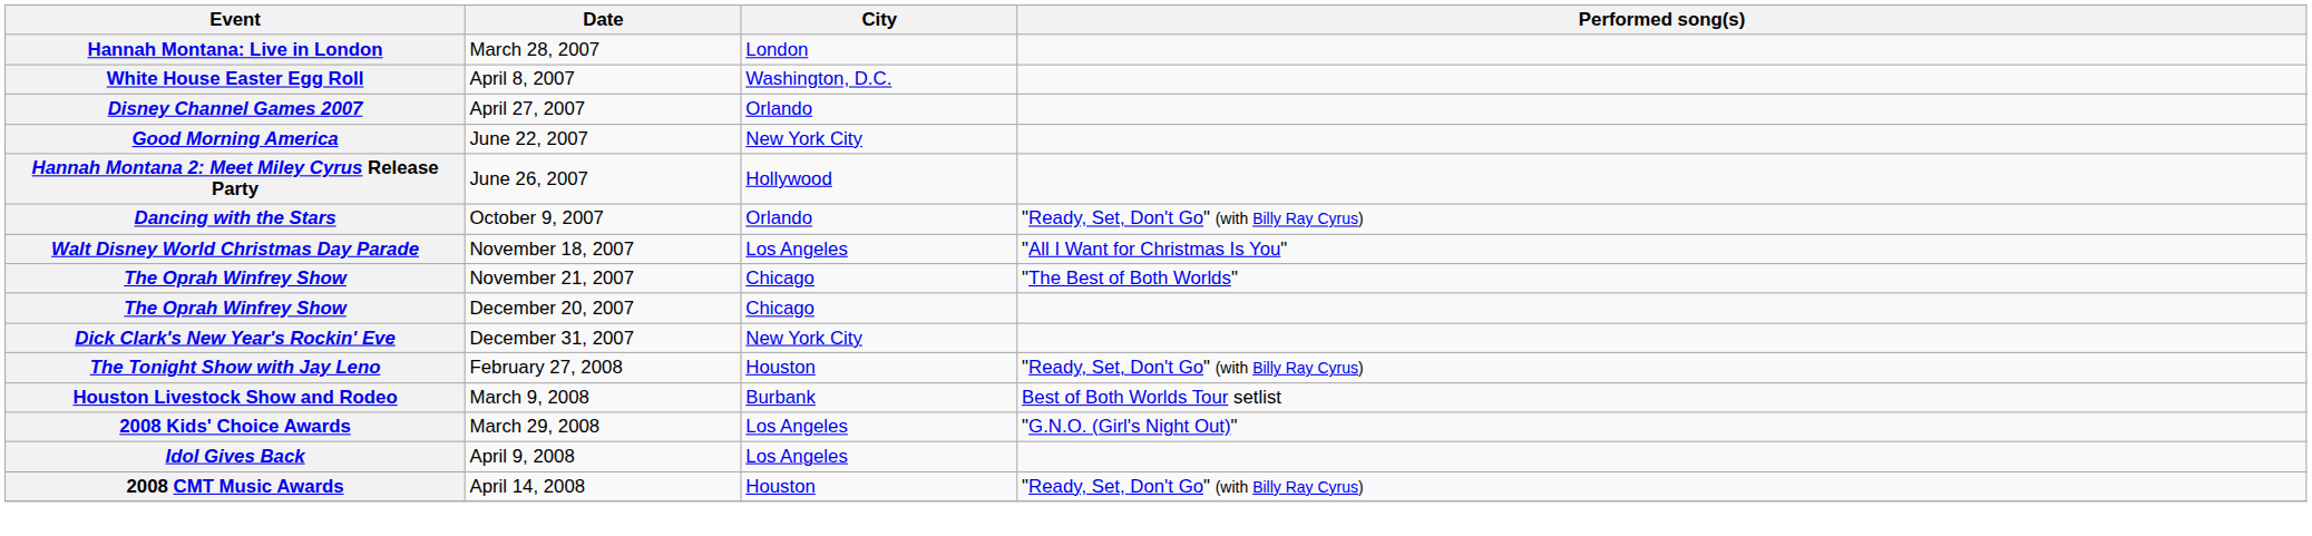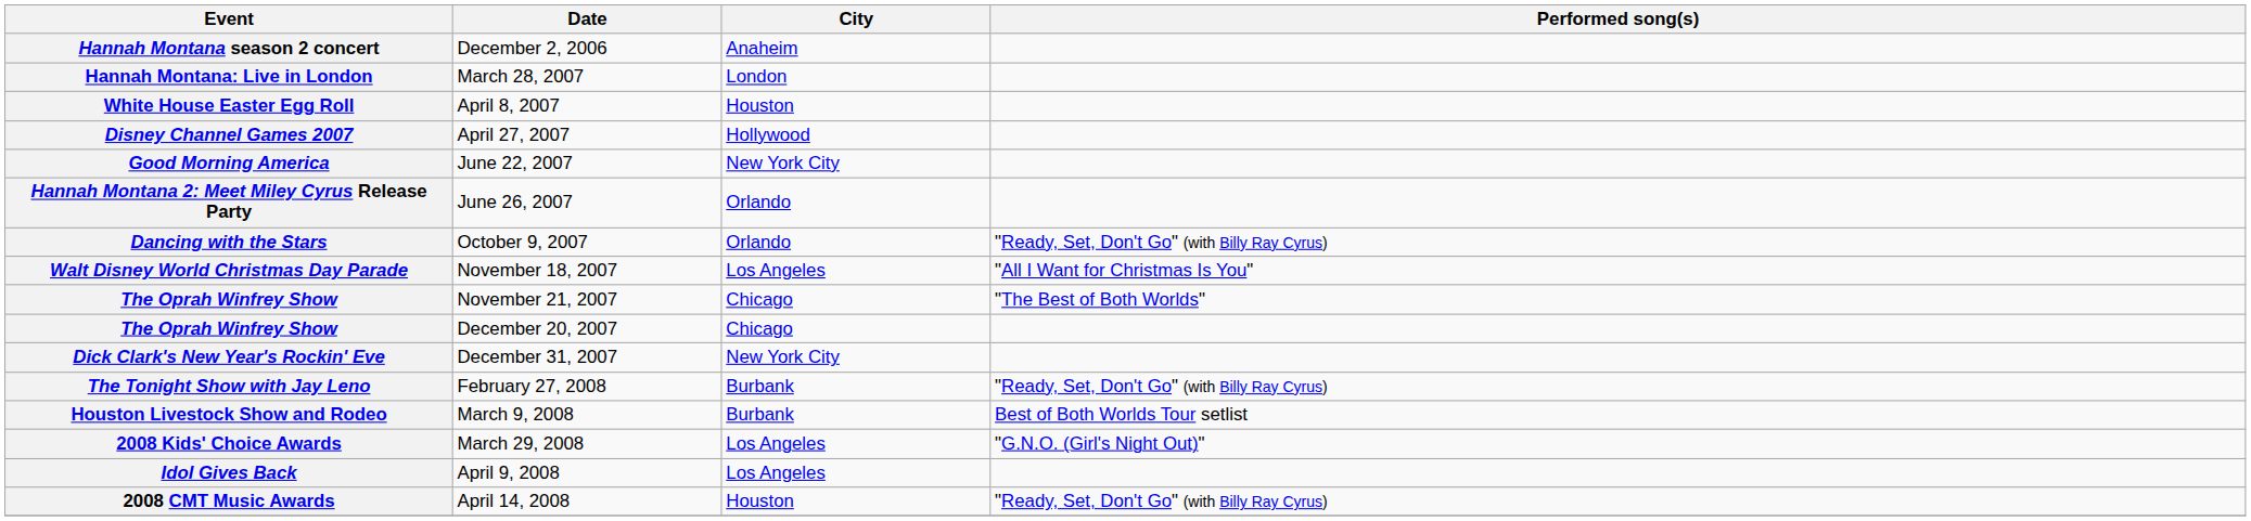+ row: Hannah Montana season 2 concert | December 2, 2006 | Anaheim
White House Easter Egg Roll | City: Washington, D.C. -> Houston
Disney Channel Games 2007 | City: Orlando -> Hollywood
Hannah Montana 2: Meet Miley Cyrus Release Party | City: Hollywood -> Orlando
The Tonight Show with Jay Leno | City: Houston -> Burbank
